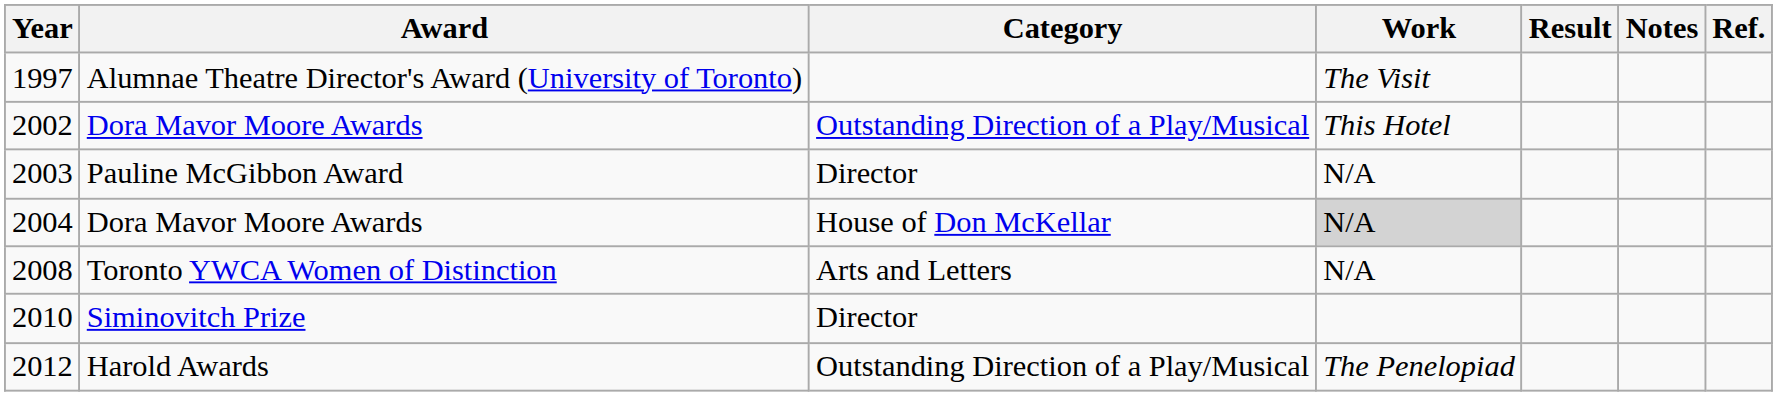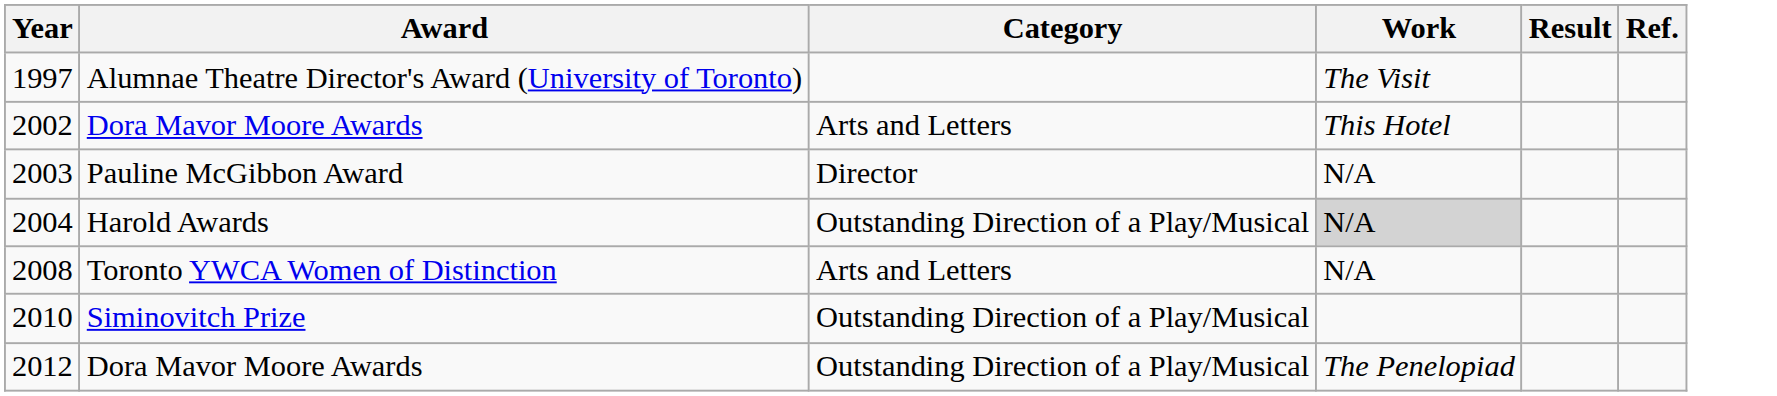- column: Notes
2002 | Category: Outstanding Direction of a Play/Musical -> Arts and Letters
2004 | Award: Dora Mavor Moore Awards -> Harold Awards
2004 | Category: House of Don McKellar -> Outstanding Direction of a Play/Musical
2010 | Category: Director -> Outstanding Direction of a Play/Musical
2012 | Award: Harold Awards -> Dora Mavor Moore Awards
